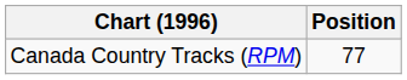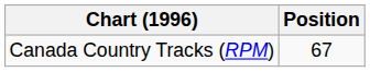Canada Country Tracks (RPM) | Position: 77 -> 67
